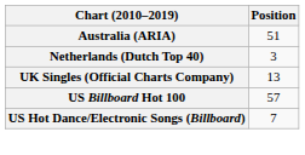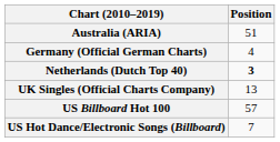+ row: Germany (Official German Charts) | 4
Netherlands (Dutch Top 40) | Position: normal -> bold
